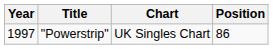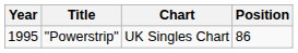"Powerstrip" | Year: 1997 -> 1995
